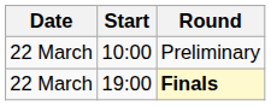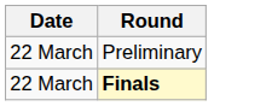- column: Start | 10:00 | 19:00
